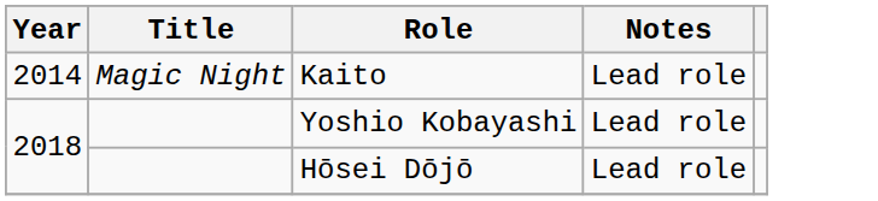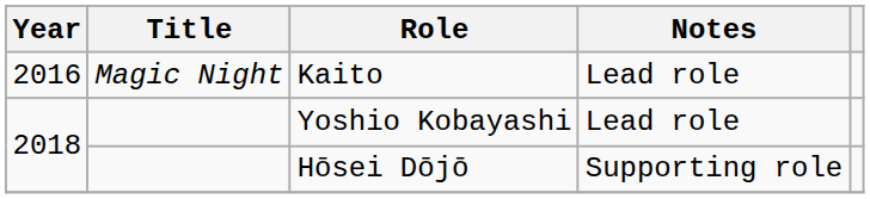Kaito | Year: 2014 -> 2016
Hōsei Dōjō | Notes: Lead role -> Supporting role
